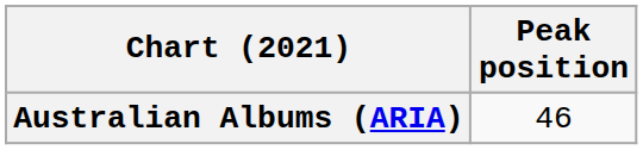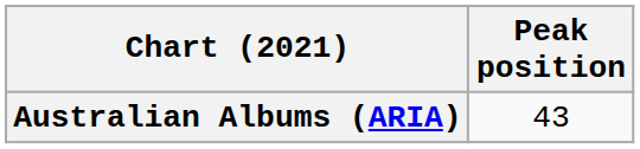Australian Albums (ARIA) | Peak position: 46 -> 43
